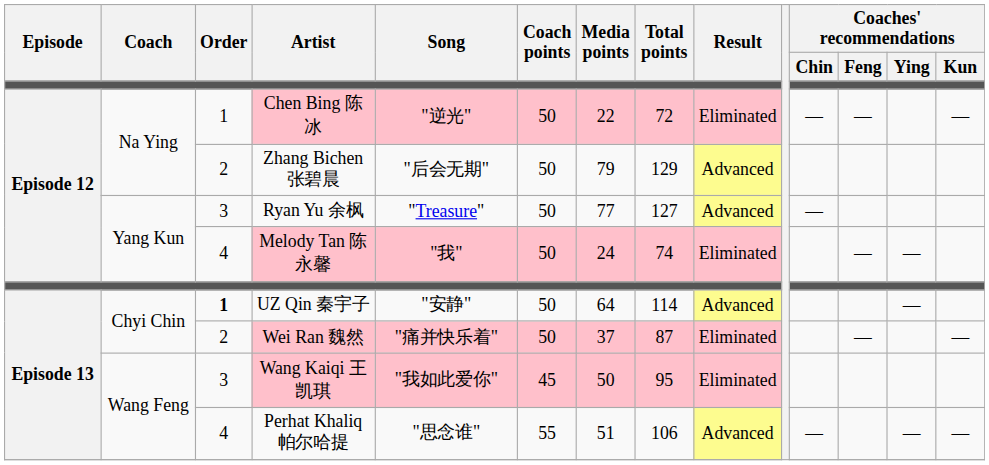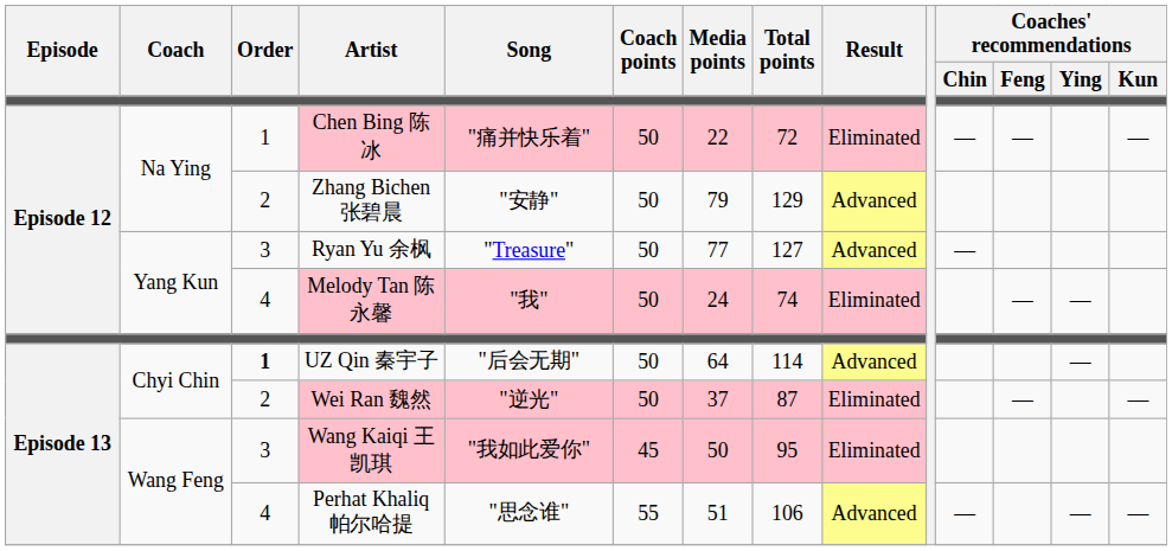Chen Bing 陈冰 | Song: "逆光" -> "痛并快乐着"
Zhang Bichen 张碧晨 | Song: "后会无期" -> "安静"
UZ Qin 秦宇子 | Song: "安静" -> "后会无期"
Wei Ran 魏然 | Song: "痛并快乐着" -> "逆光"
